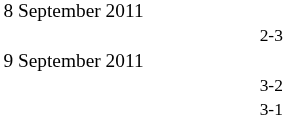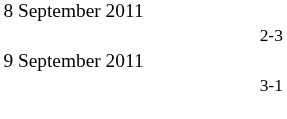- row: 3-2
